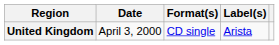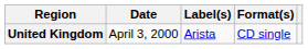columns swapped: Format(s) <-> Label(s)
